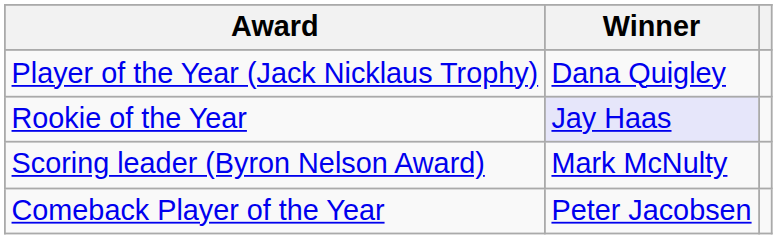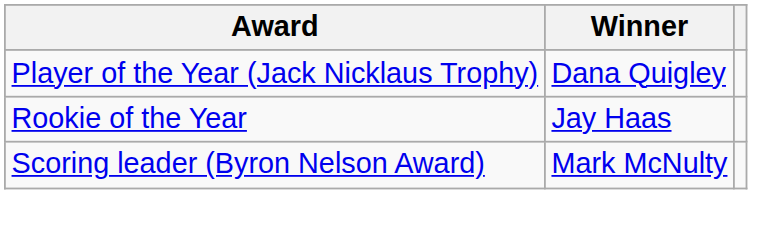Rookie of the Year | Winner: lavender background -> no background
- row: Comeback Player of the Year | Peter Jacobsen
